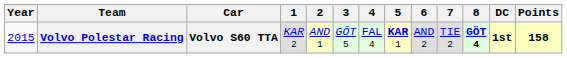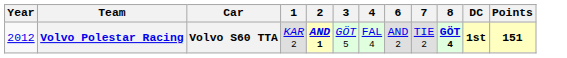- column: 5 | KAR 1
Volvo Polestar Racing | Year: 2015 -> 2012
Volvo Polestar Racing | 2: normal -> bold
Volvo Polestar Racing | Points: 158 -> 151
